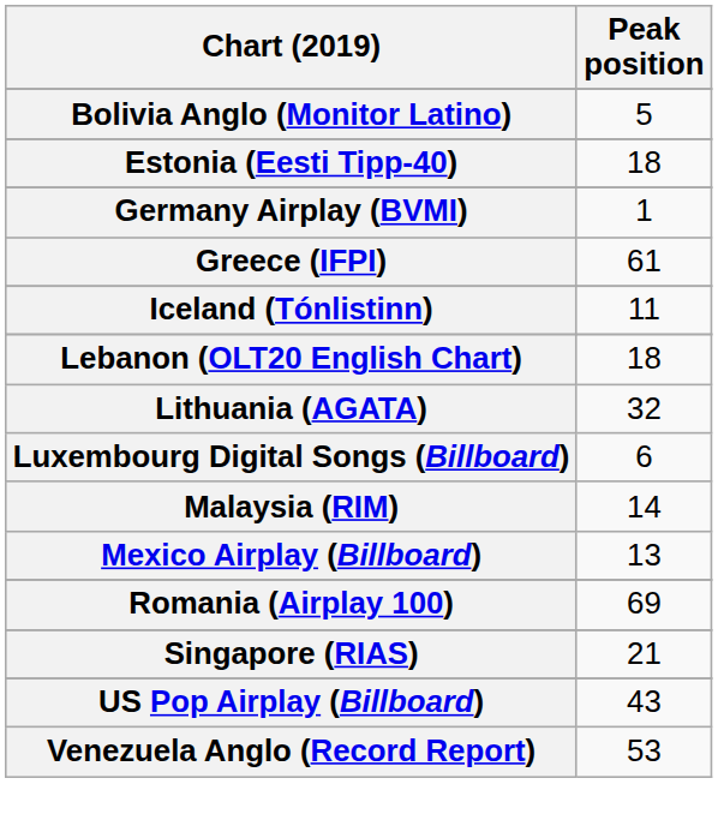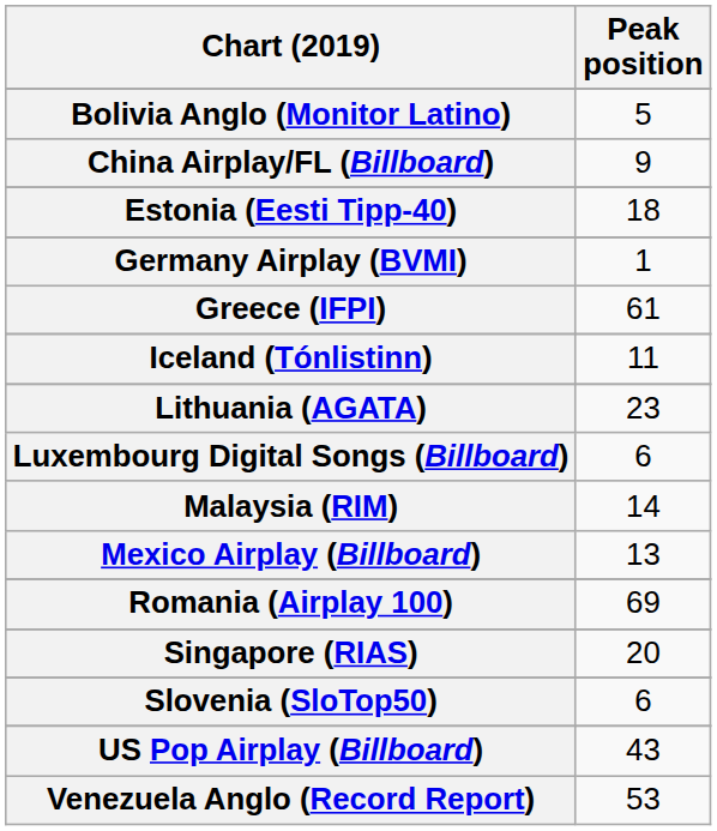+ row: China Airplay/FL (Billboard) | 9
- row: Lebanon (OLT20 English Chart) | 18
Lithuania (AGATA) | Peak position: 32 -> 23
Singapore (RIAS) | Peak position: 21 -> 20
+ row: Slovenia (SloTop50) | 6
